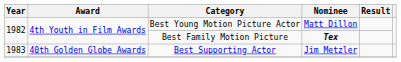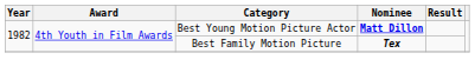Best Young Motion Picture Actor | Nominee: normal -> bold
- row: 1983 | 40th Golden Globe Awards | Best Supporting Actor | Jim Metzler
